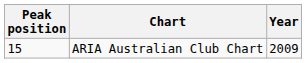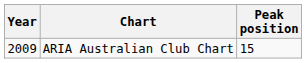columns swapped: Year <-> Peak position
